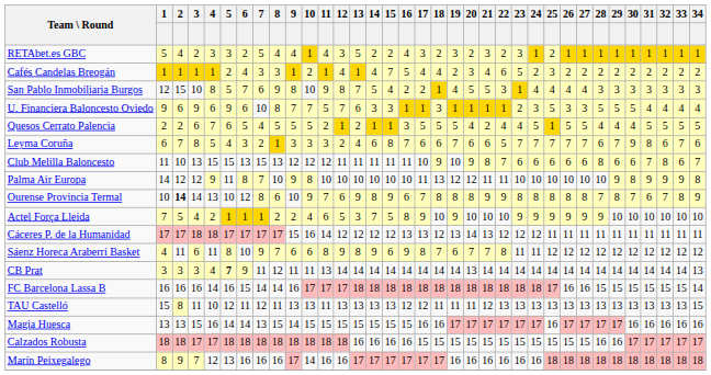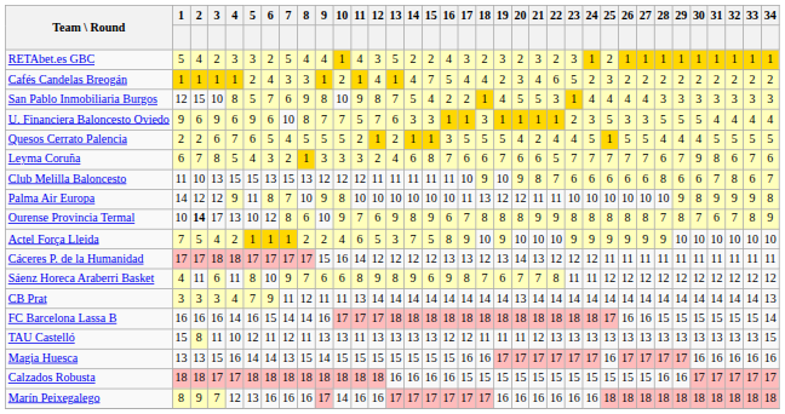Ourense Provincia Termal | 3: 14 -> 17
CB Prat | 5: bold -> normal
